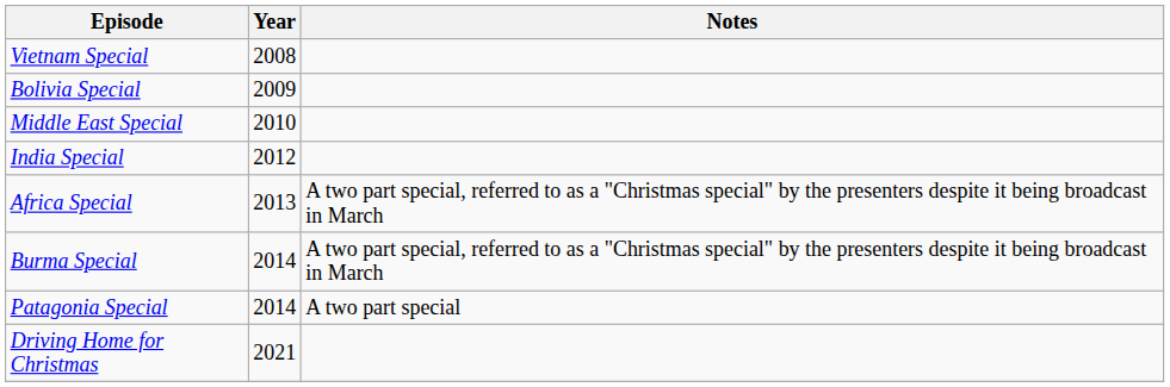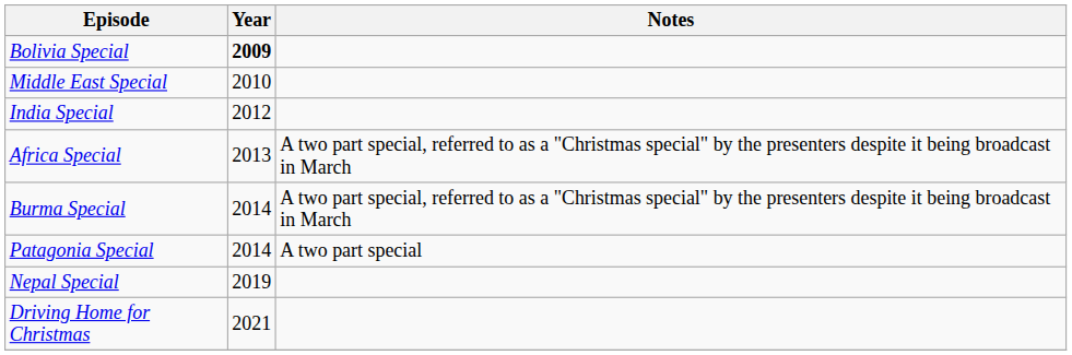- row: Vietnam Special | 2008
Bolivia Special | Year: normal -> bold
+ row: Nepal Special | 2019
